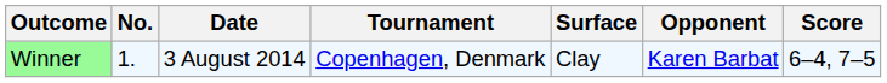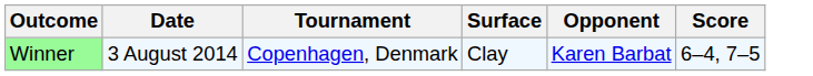- column: No. | 1.
